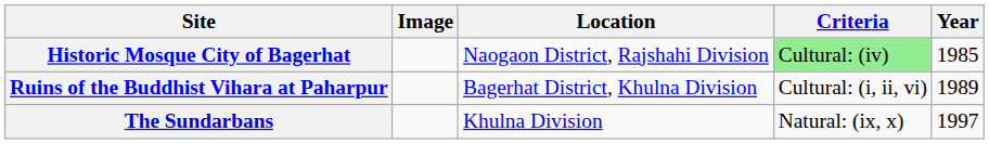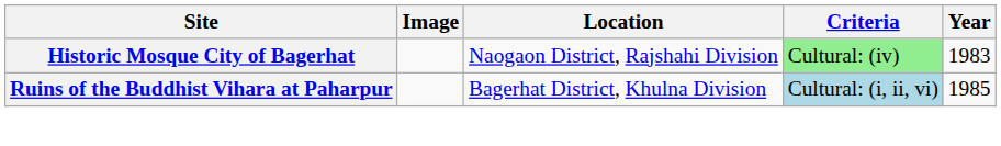Historic Mosque City of Bagerhat | Year: 1985 -> 1983
Ruins of the Buddhist Vihara at Paharpur | Criteria: no background -> lightblue background
Ruins of the Buddhist Vihara at Paharpur | Year: 1989 -> 1985
- row: The Sundarbans | Khulna Division | Natural: (ix, x) | 1997
